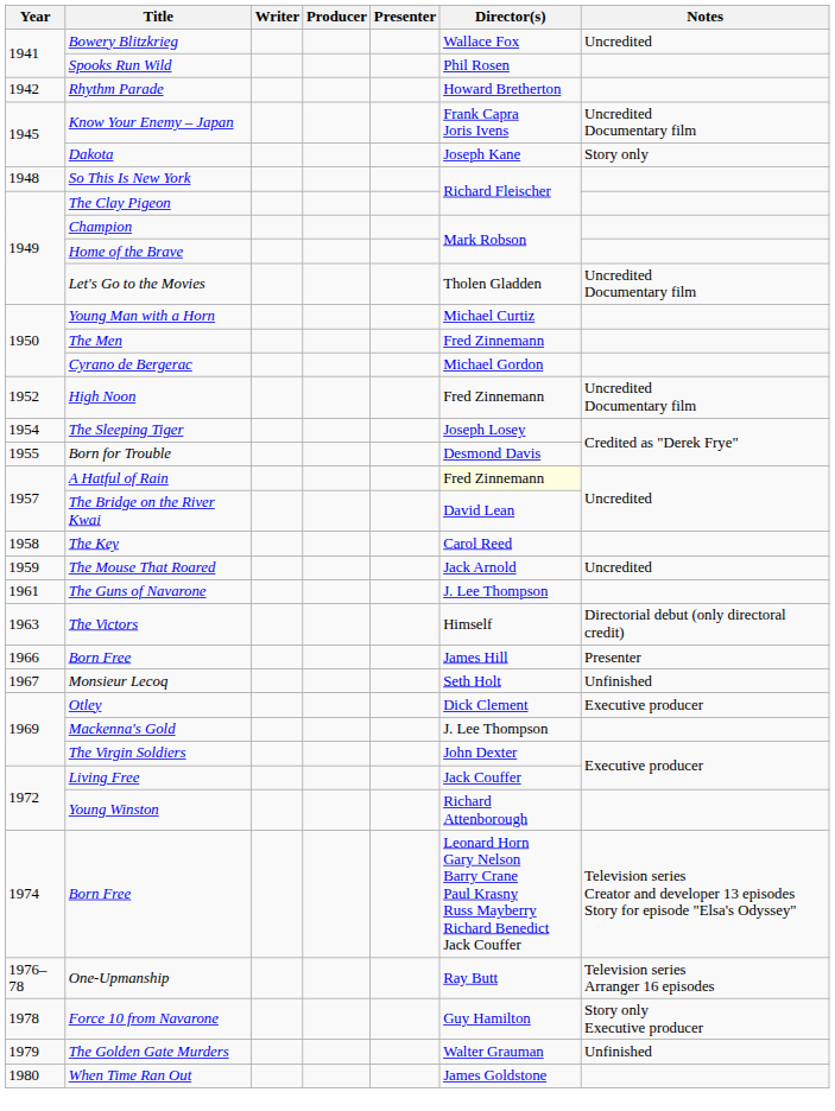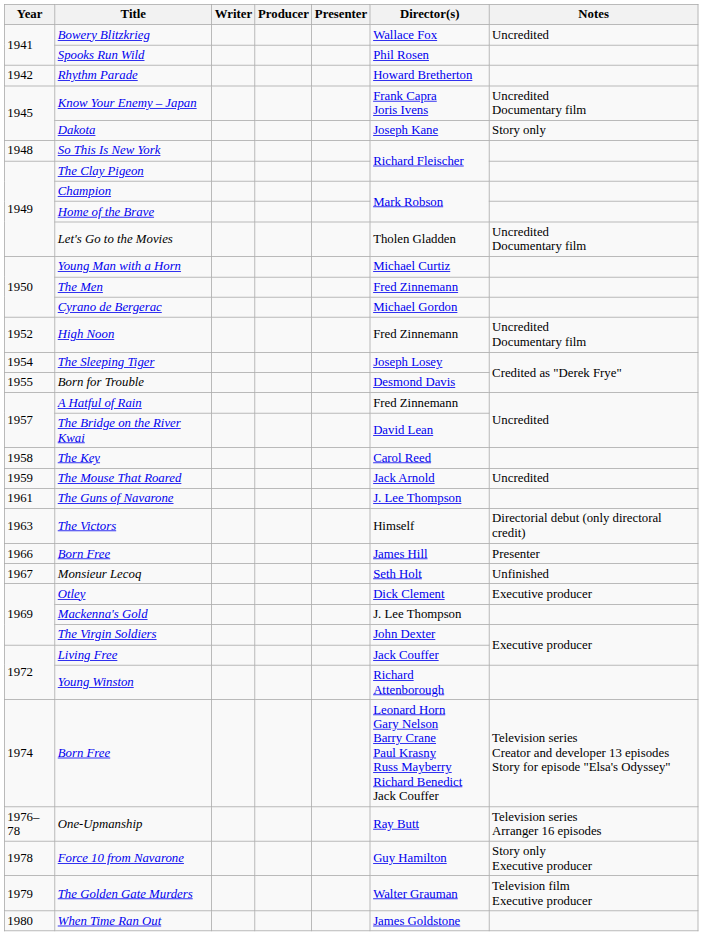A Hatful of Rain | Director(s): lightyellow background -> no background
The Golden Gate Murders | Notes: Unfinished -> Television film Executive producer
